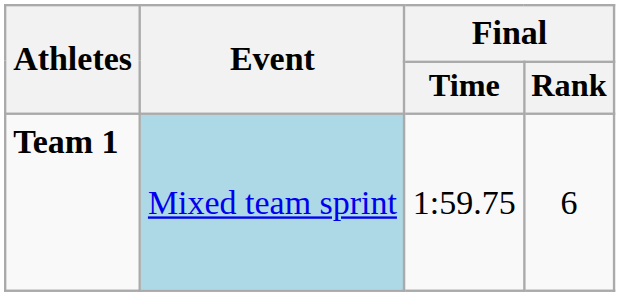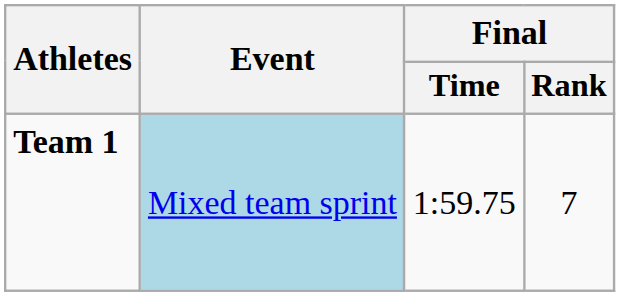Team 1 | Final / Rank: 6 -> 7
